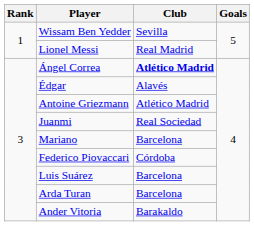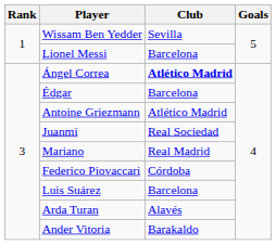Lionel Messi | Club: Real Madrid -> Barcelona
Édgar | Club: Alavés -> Barcelona
Mariano | Club: Barcelona -> Real Madrid
Arda Turan | Club: Barcelona -> Alavés
